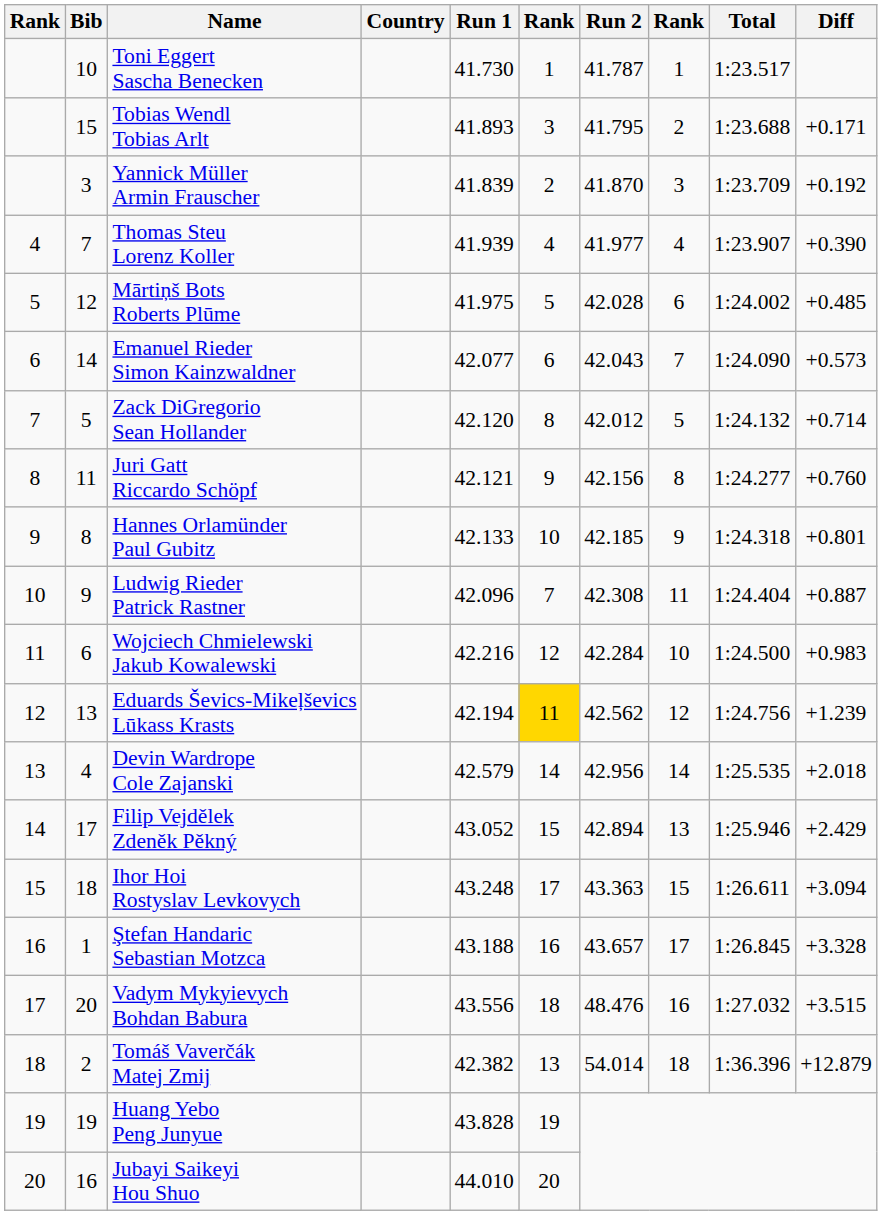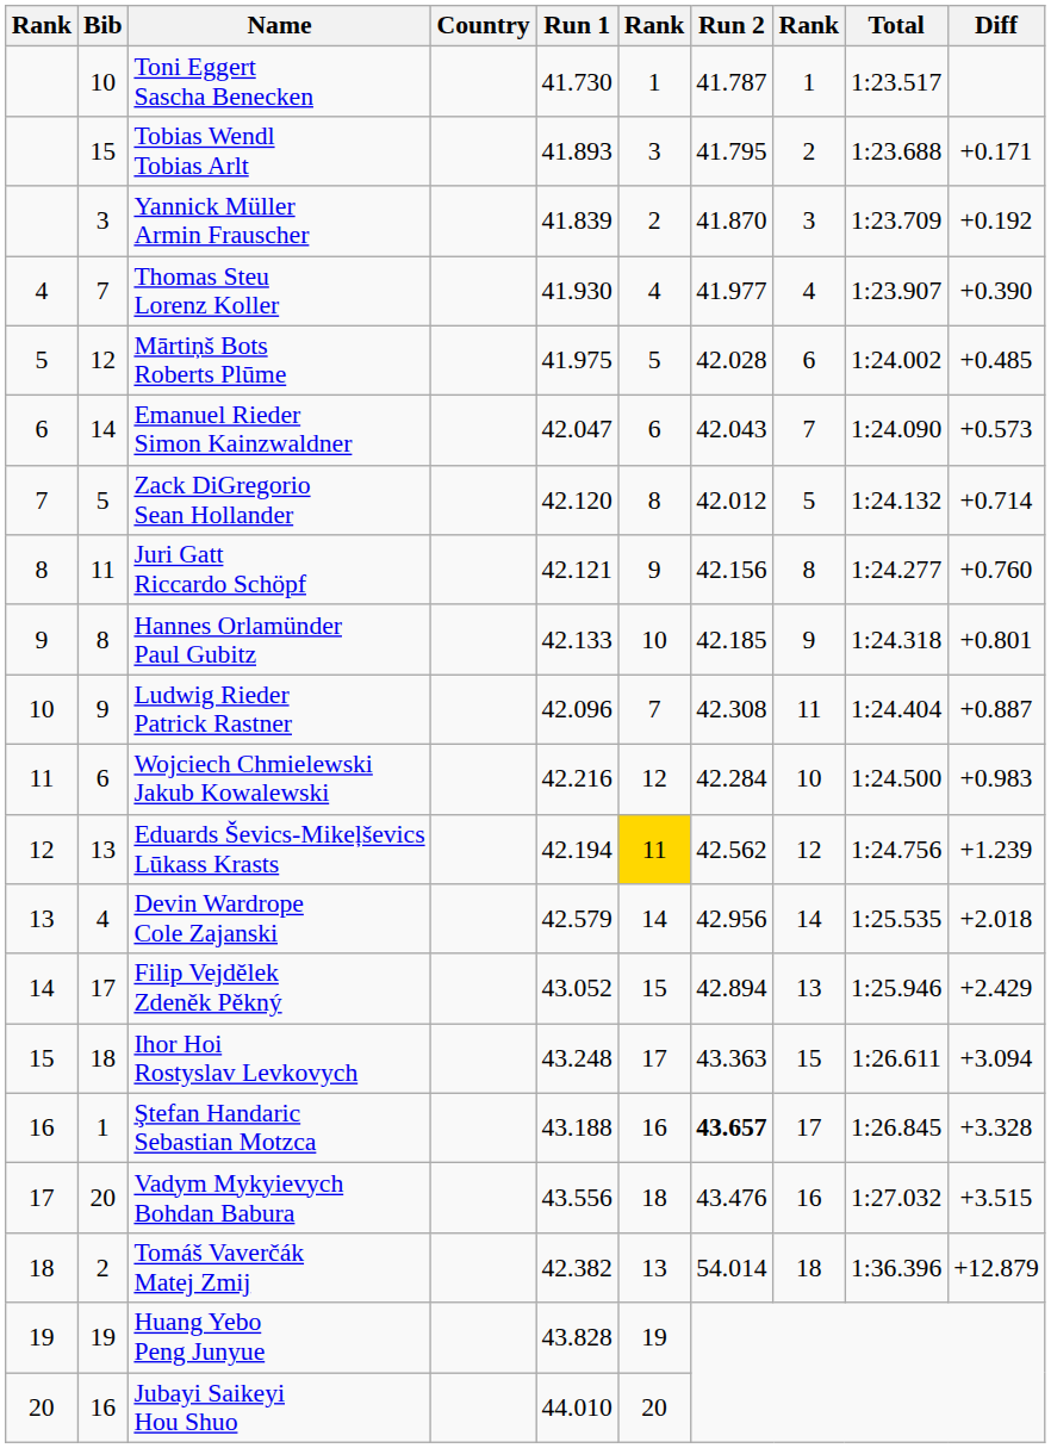Thomas Steu Lorenz Koller | Run 1: 41.939 -> 41.930
Emanuel Rieder Simon Kainzwaldner | Run 1: 42.077 -> 42.047
Ştefan Handaric Sebastian Motzca | Run 2: normal -> bold
Vadym Mykyievych Bohdan Babura | Run 2: 48.476 -> 43.476
